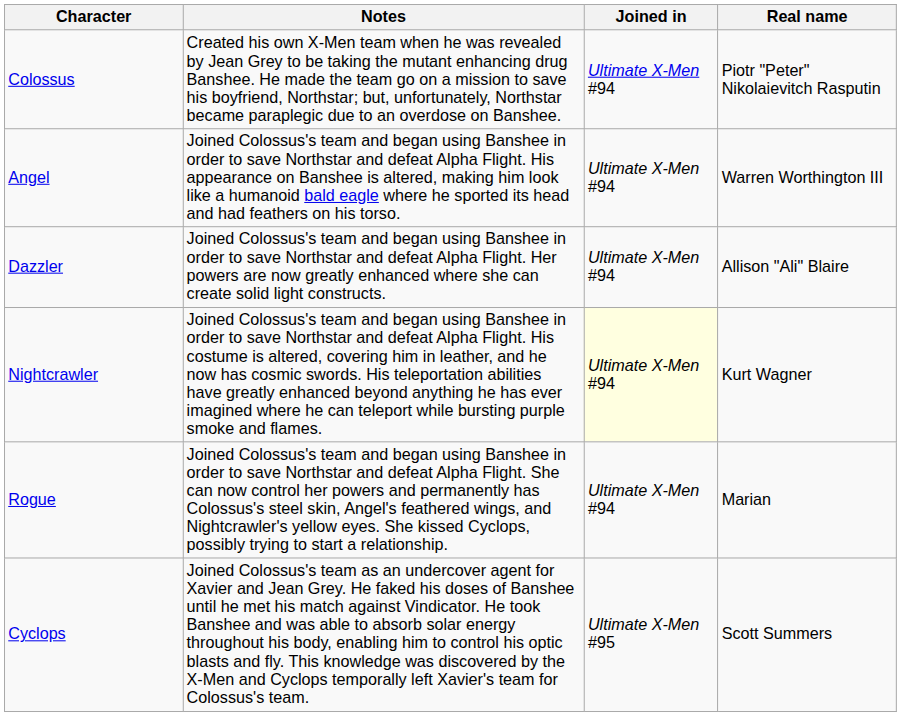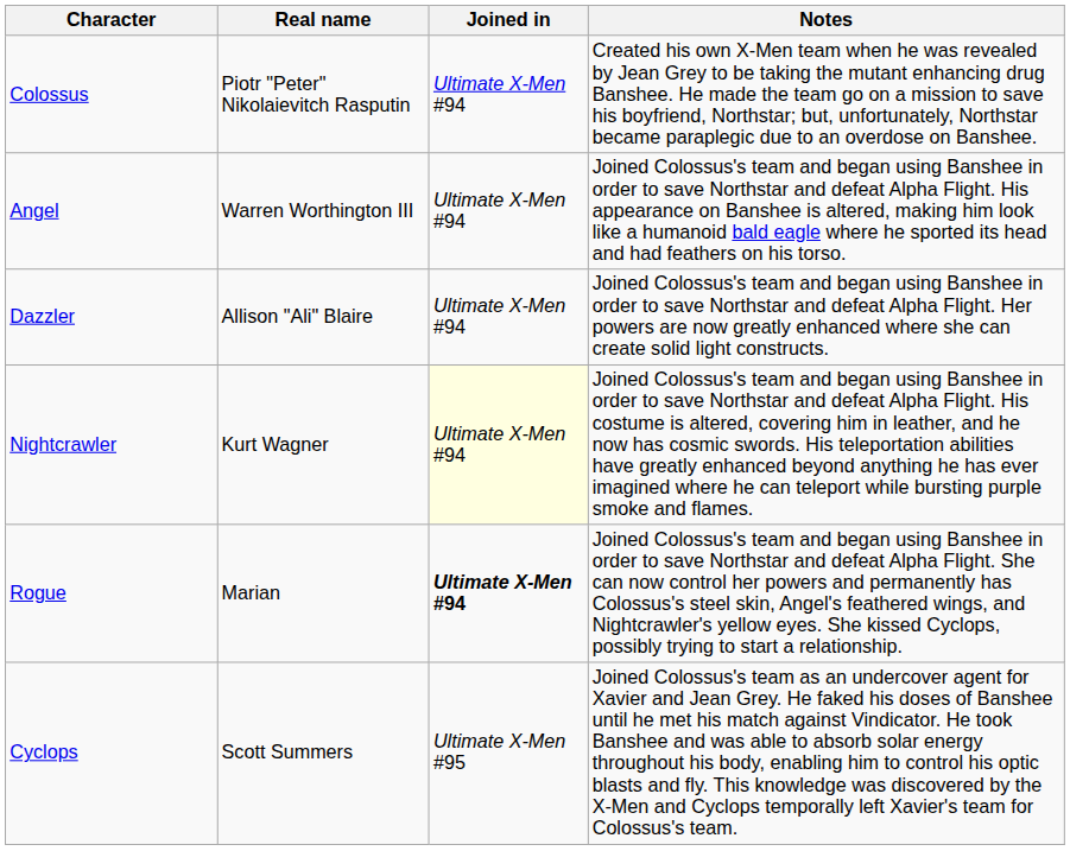columns swapped: Real name <-> Notes
Rogue | Joined in: normal -> bold
